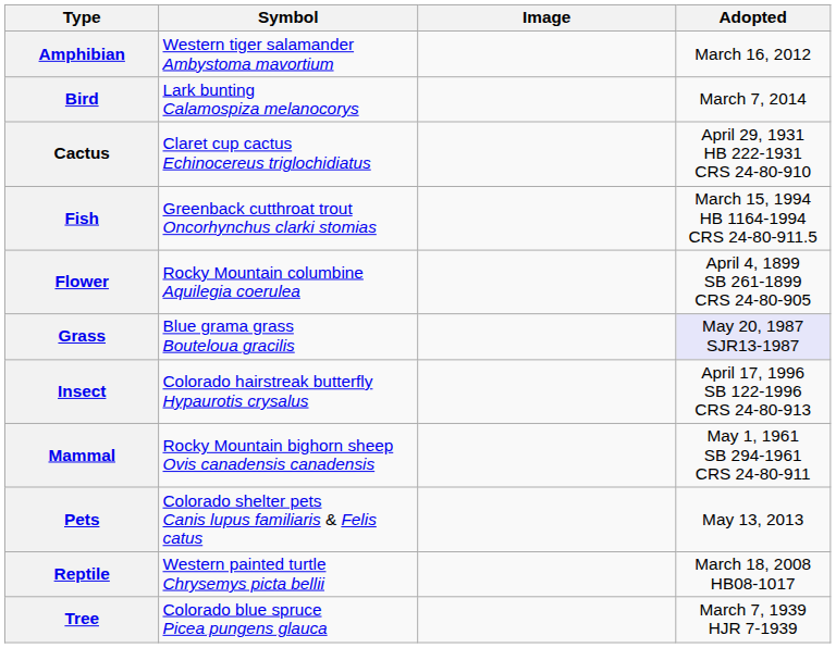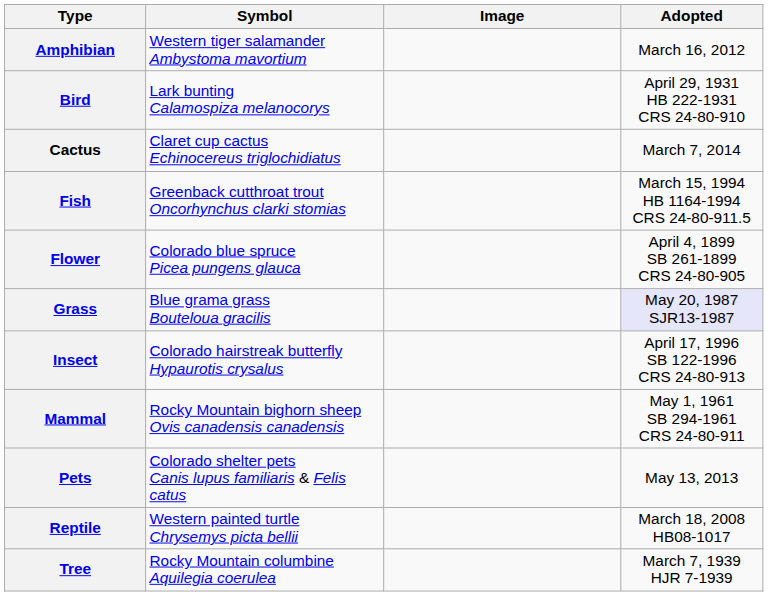Bird | Adopted: March 7, 2014 -> April 29, 1931 HB 222-1931 CRS 24-80-910
Cactus | Adopted: April 29, 1931 HB 222-1931 CRS 24-80-910 -> March 7, 2014
Flower | Symbol: Rocky Mountain columbine Aquilegia coerulea -> Colorado blue spruce Picea pungens glauca
Tree | Symbol: Colorado blue spruce Picea pungens glauca -> Rocky Mountain columbine Aquilegia coerulea
